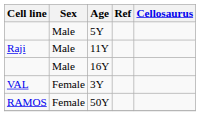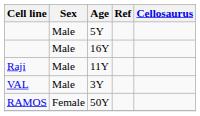rows swapped: 16Y <-> 11Y
3Y | Sex: Female -> Male
